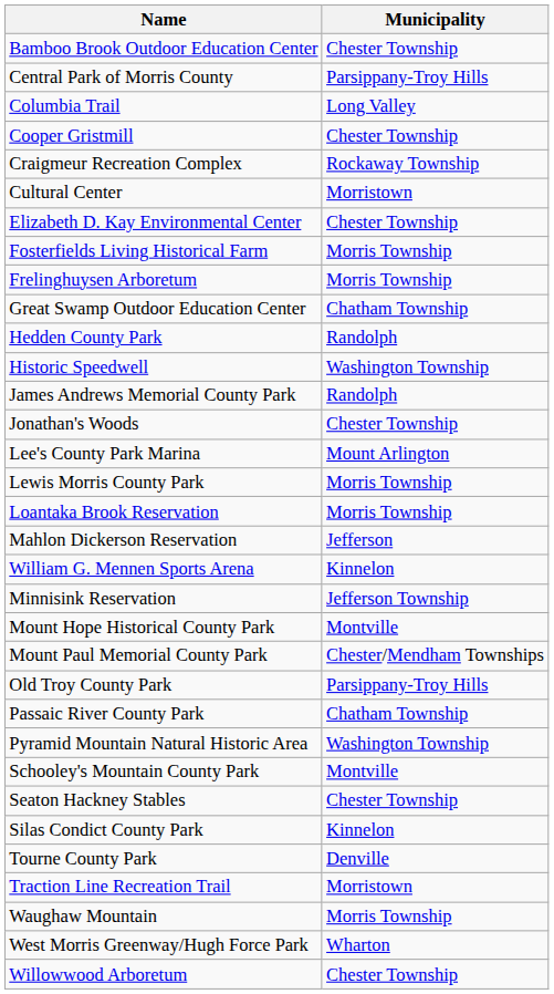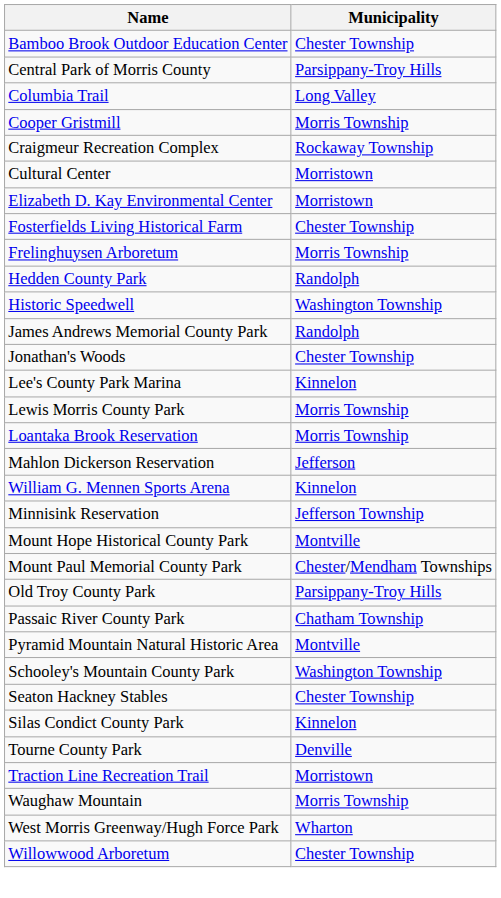Cooper Gristmill | Municipality: Chester Township -> Morris Township
Elizabeth D. Kay Environmental Center | Municipality: Chester Township -> Morristown
Fosterfields Living Historical Farm | Municipality: Morris Township -> Chester Township
- row: Great Swamp Outdoor Education Center | Chatham Township
Lee's County Park Marina | Municipality: Mount Arlington -> Kinnelon
Pyramid Mountain Natural Historic Area | Municipality: Washington Township -> Montville
Schooley's Mountain County Park | Municipality: Montville -> Washington Township
